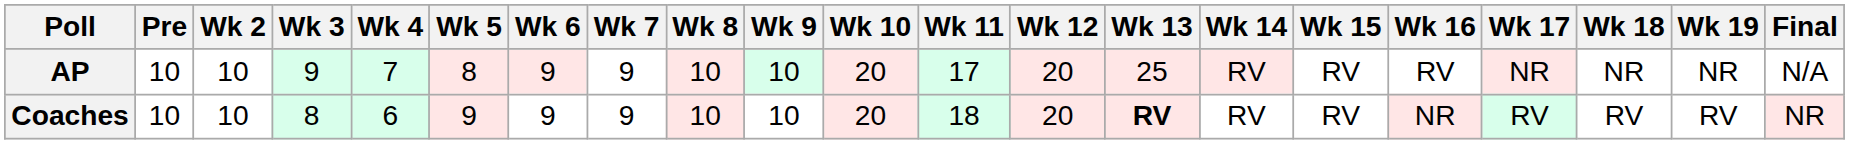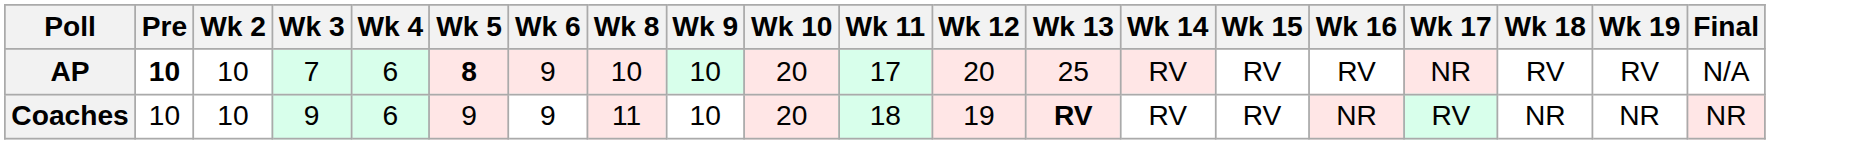- column: Wk 7 | 9 | 9
AP | Pre: normal -> bold
AP | Wk 3: 9 -> 7
AP | Wk 4: 7 -> 6
AP | Wk 5: normal -> bold
AP | Wk 18: NR -> RV
AP | Wk 19: NR -> RV
Coaches | Wk 3: 8 -> 9
Coaches | Wk 8: 10 -> 11
Coaches | Wk 12: 20 -> 19
Coaches | Wk 18: RV -> NR
Coaches | Wk 19: RV -> NR
